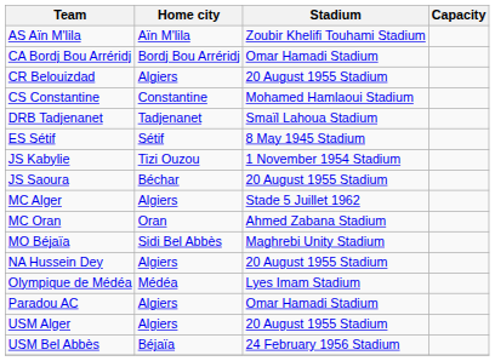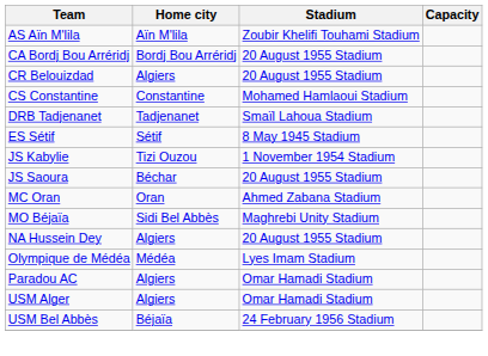CA Bordj Bou Arréridj | Stadium: Omar Hamadi Stadium -> 20 August 1955 Stadium
- row: MC Alger | Algiers | Stade 5 Juillet 1962
USM Alger | Stadium: 20 August 1955 Stadium -> Omar Hamadi Stadium
